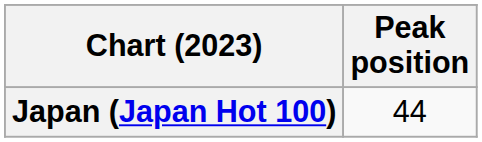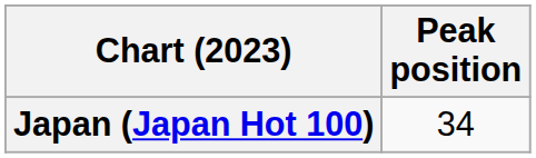Japan (Japan Hot 100) | Peak position: 44 -> 34
